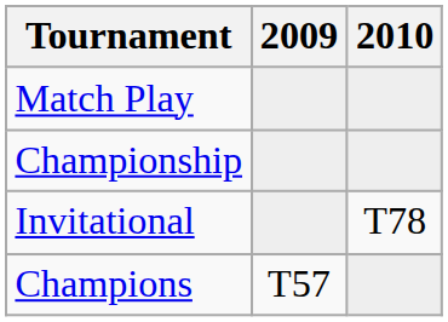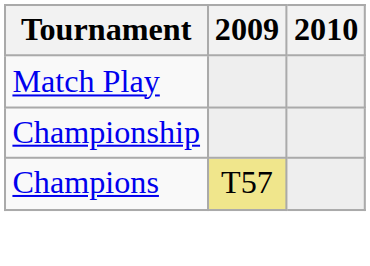- row: Invitational | T78
Champions | 2009: no background -> khaki background
